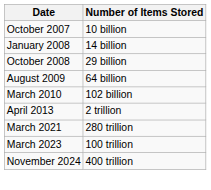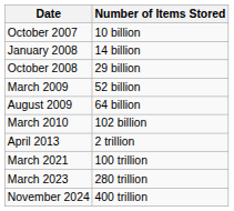+ row: March 2009 | 52 billion
March 2021 | Number of Items Stored: 280 trillion -> 100 trillion
March 2023 | Number of Items Stored: 100 trillion -> 280 trillion
